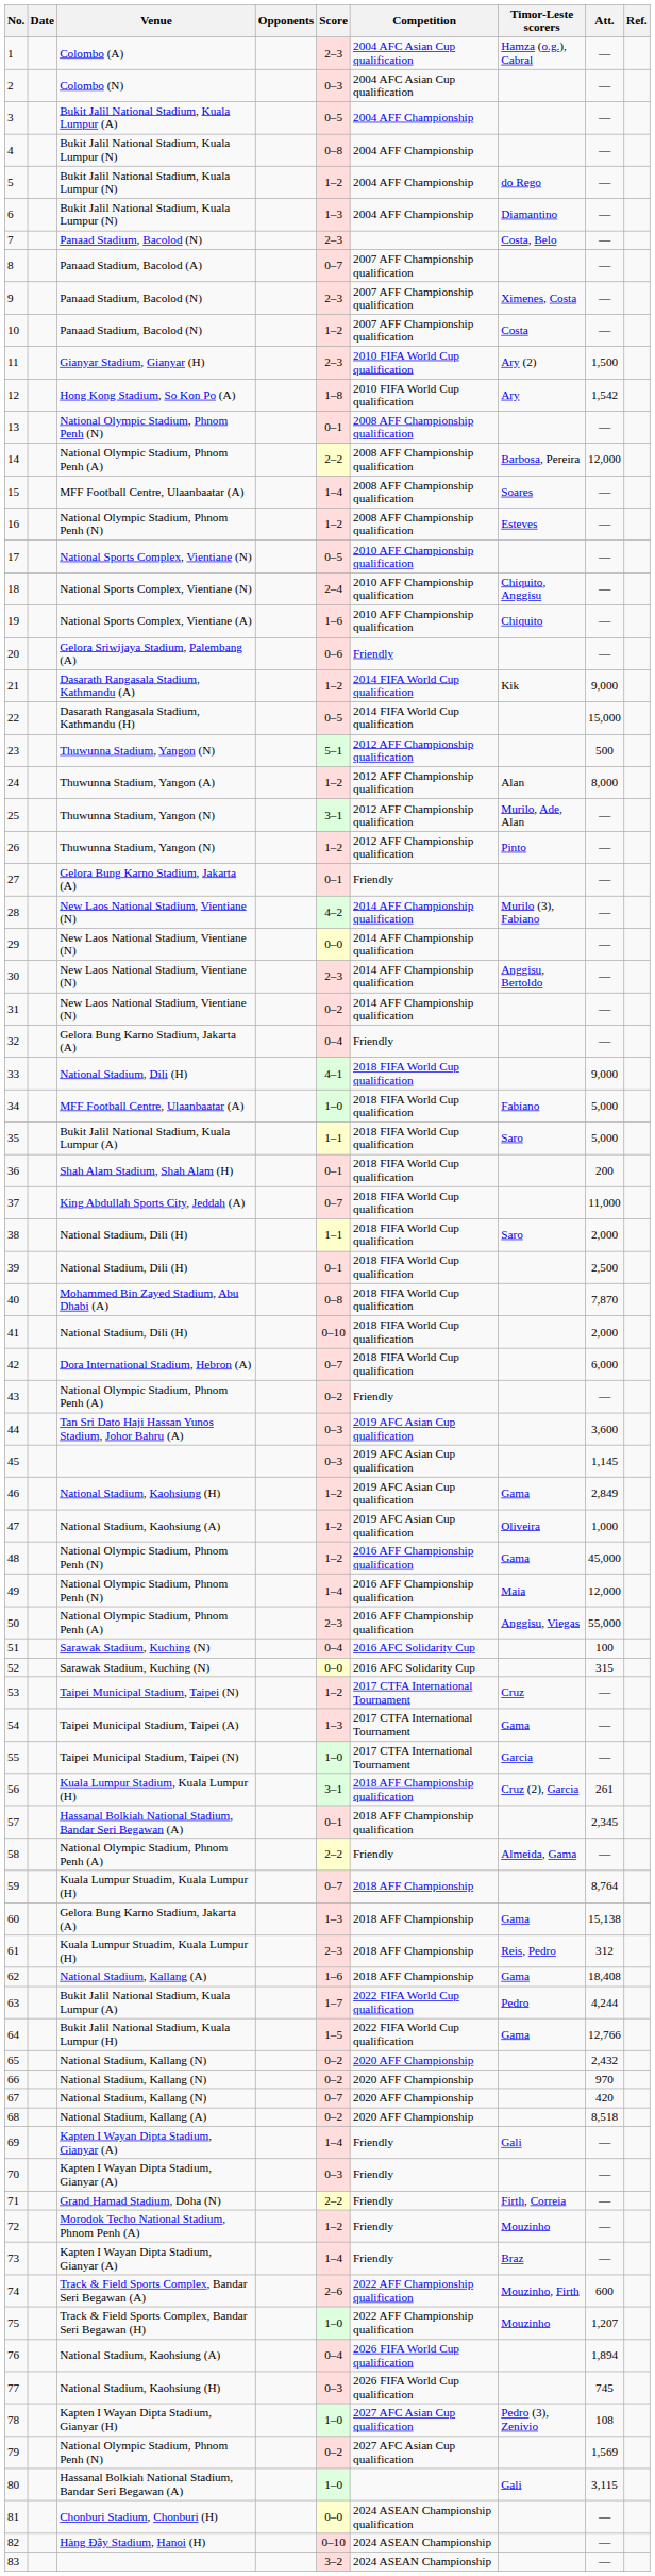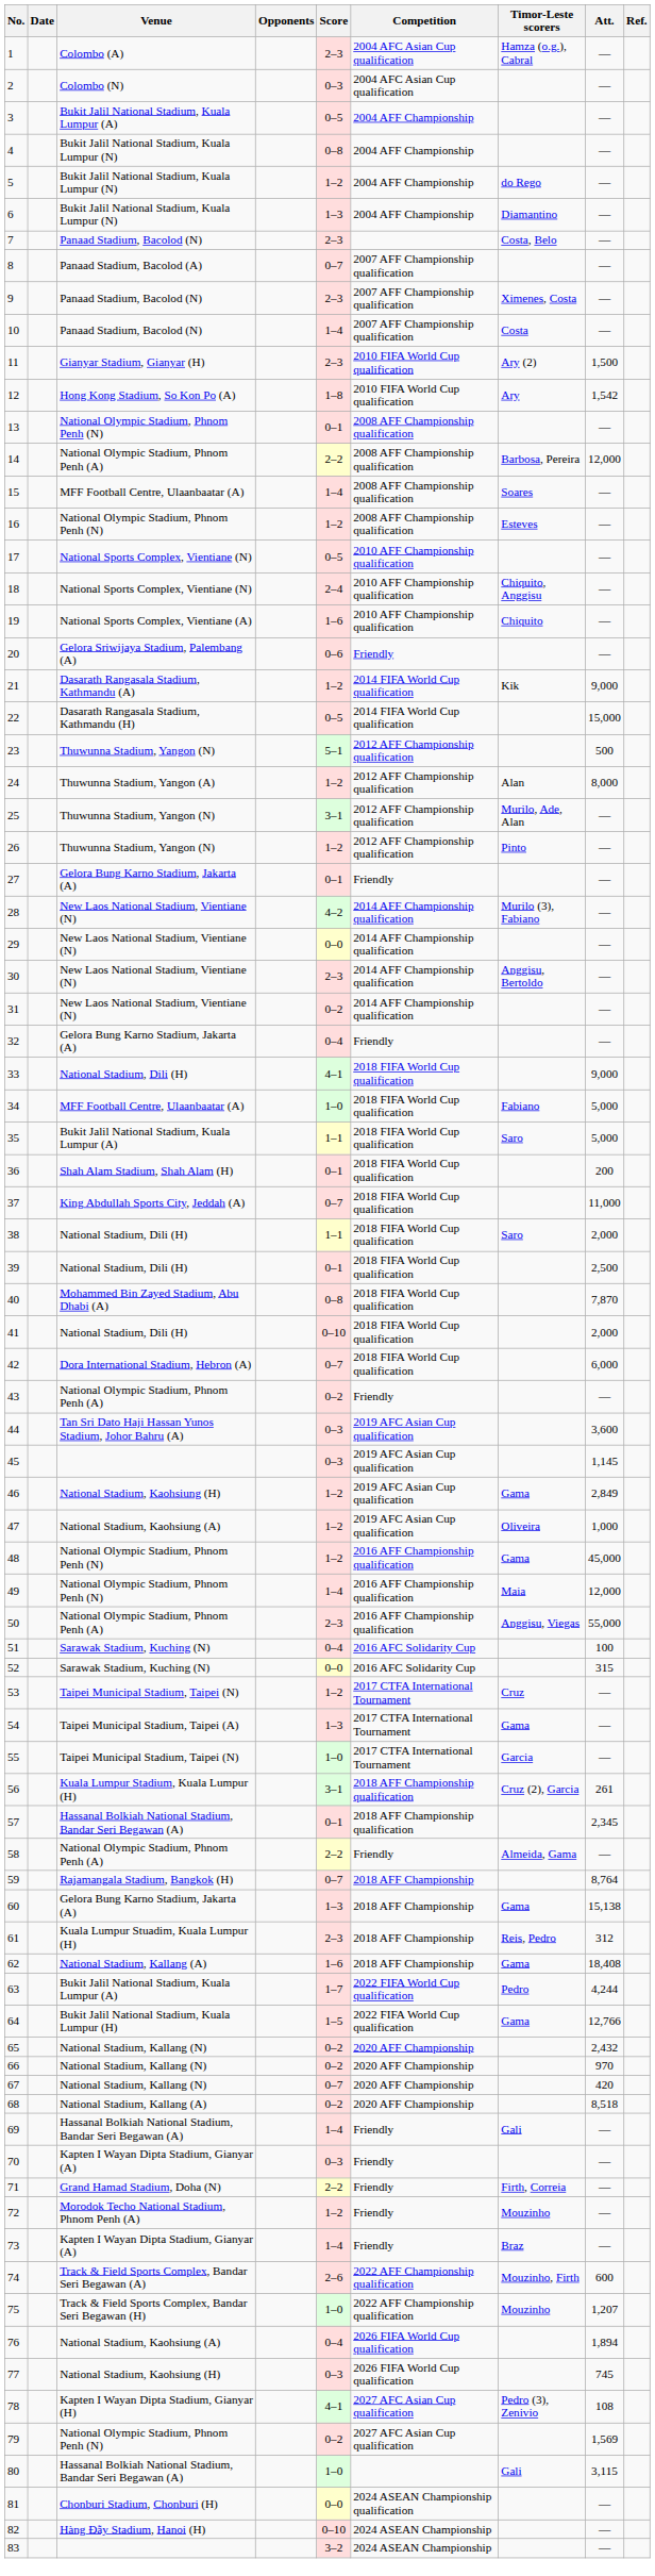10 | Score: 1–2 -> 1–4
59 | Venue: Kuala Lumpur Stuadim, Kuala Lumpur (H) -> Rajamangala Stadium, Bangkok (H)
69 | Venue: Kapten I Wayan Dipta Stadium, Gianyar (A) -> Hassanal Bolkiah National Stadium, Bandar Seri Begawan (A)
78 | Score: 1–0 -> 4–1
